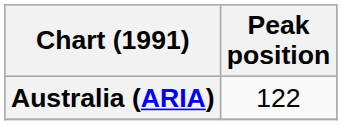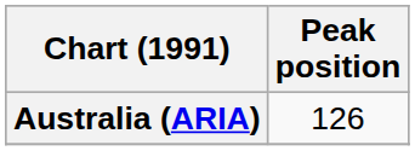Australia (ARIA) | Peak position: 122 -> 126
